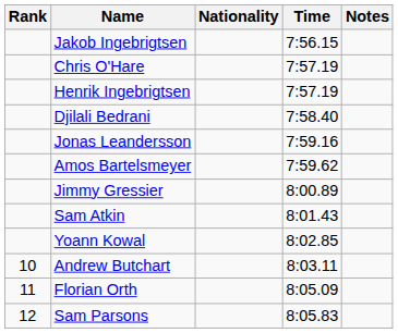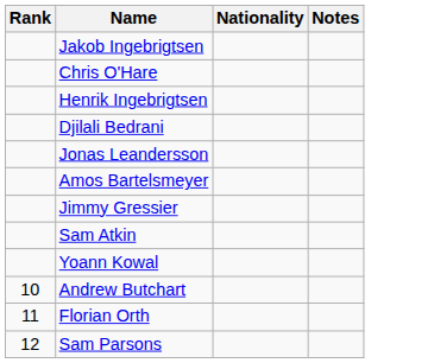- column: Time | 7:56.15 | 7:57.19 | 7:57.19 | 7:58.40 | 7:59.16 | 7:59.62 | 8:00.89 | 8:01.43 | 8:02.85 | 8:03.11 | 8:05.09 | 8:05.83
